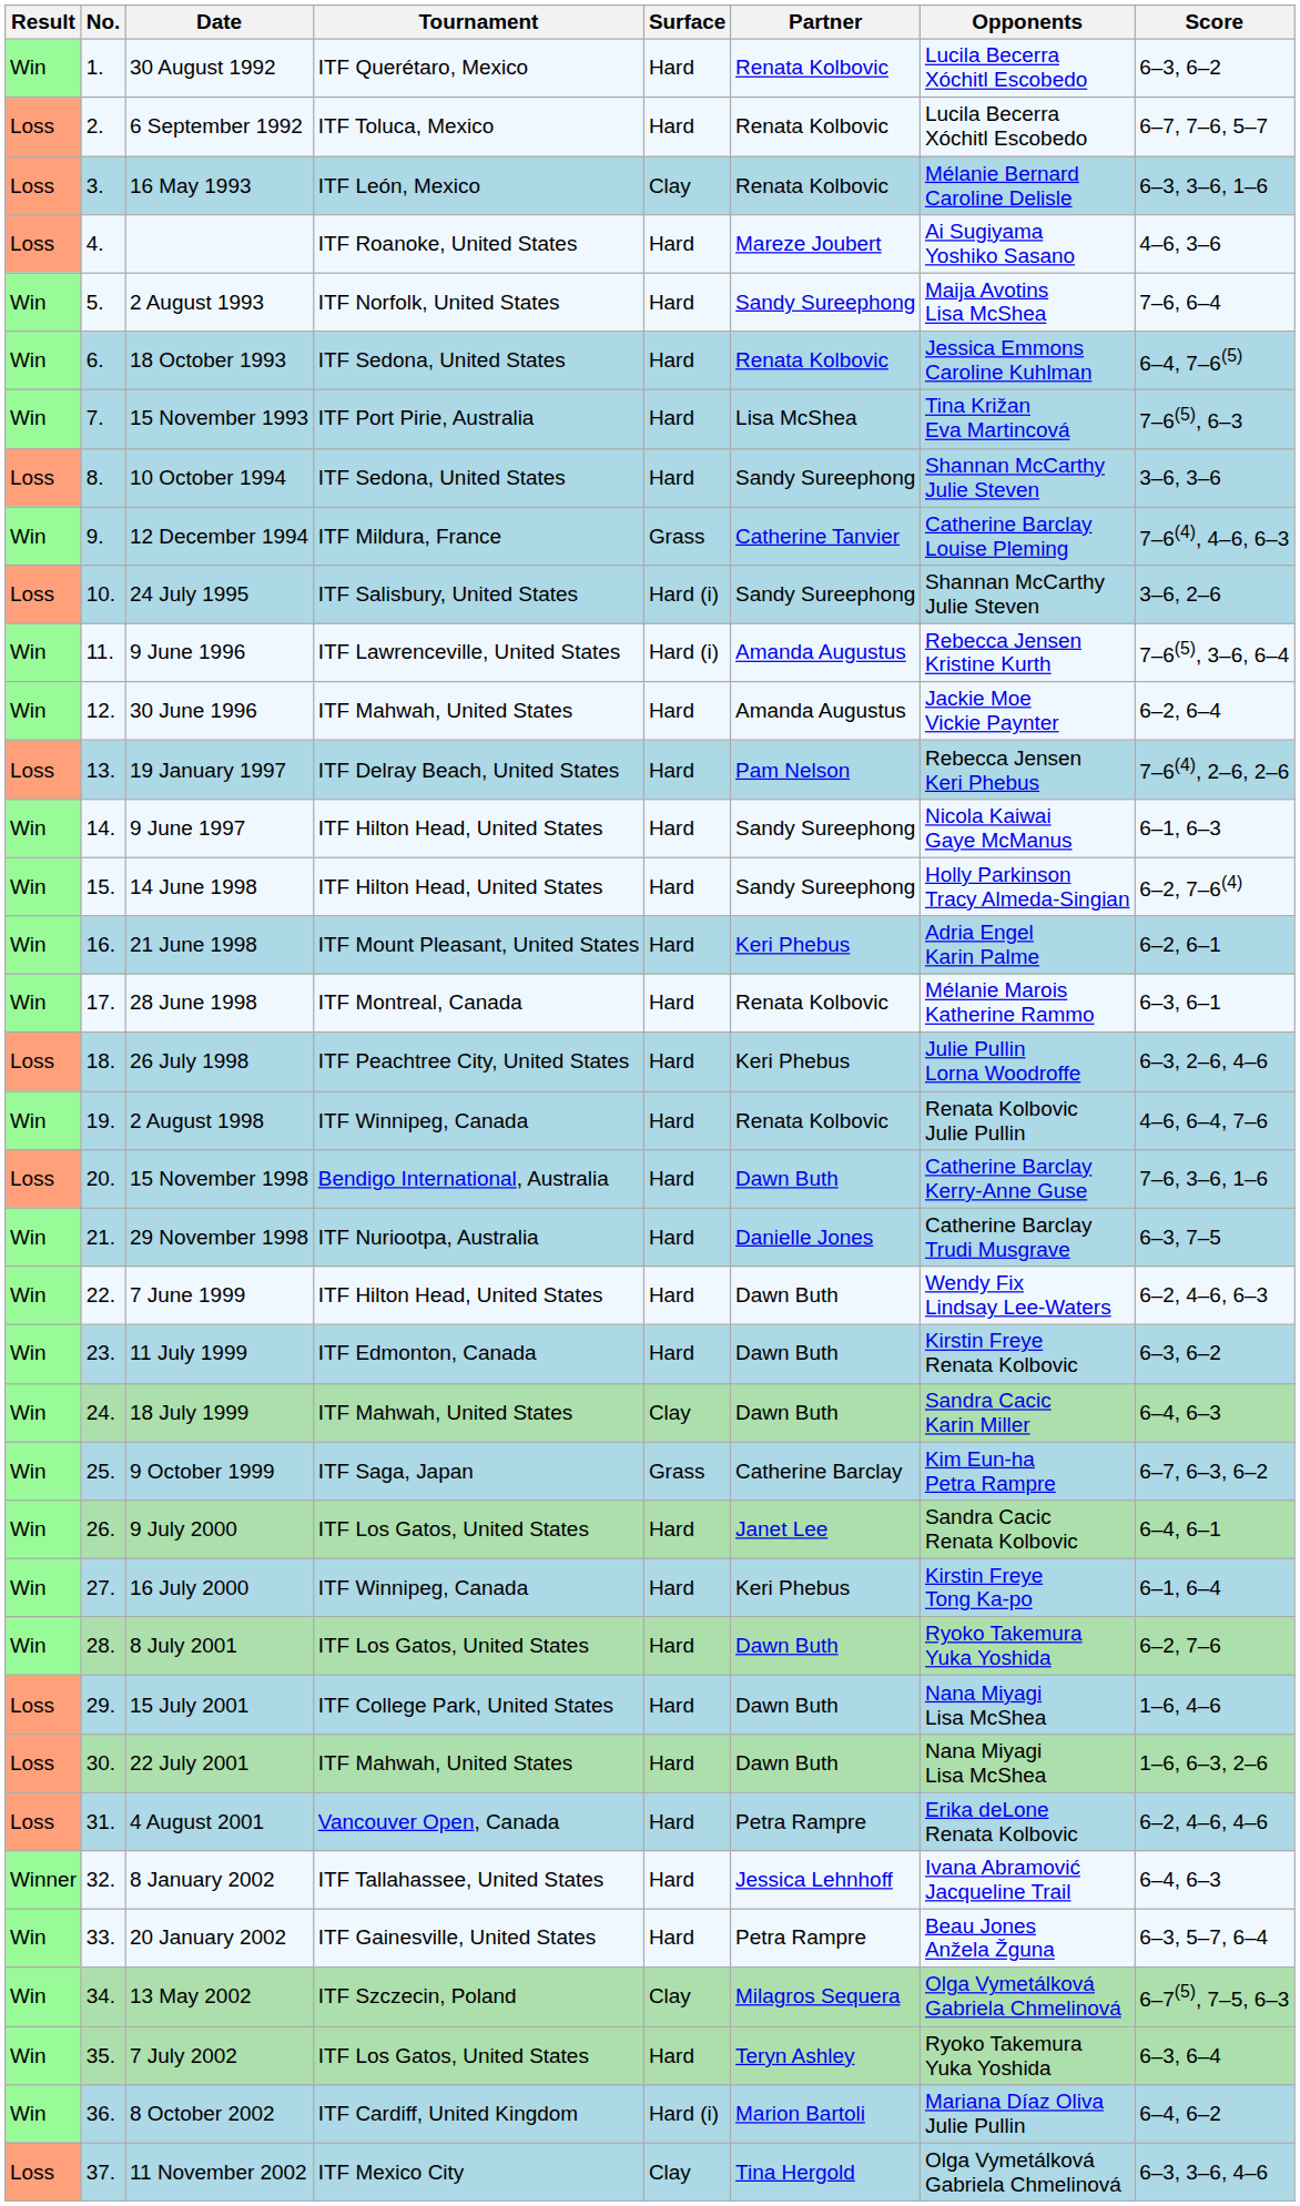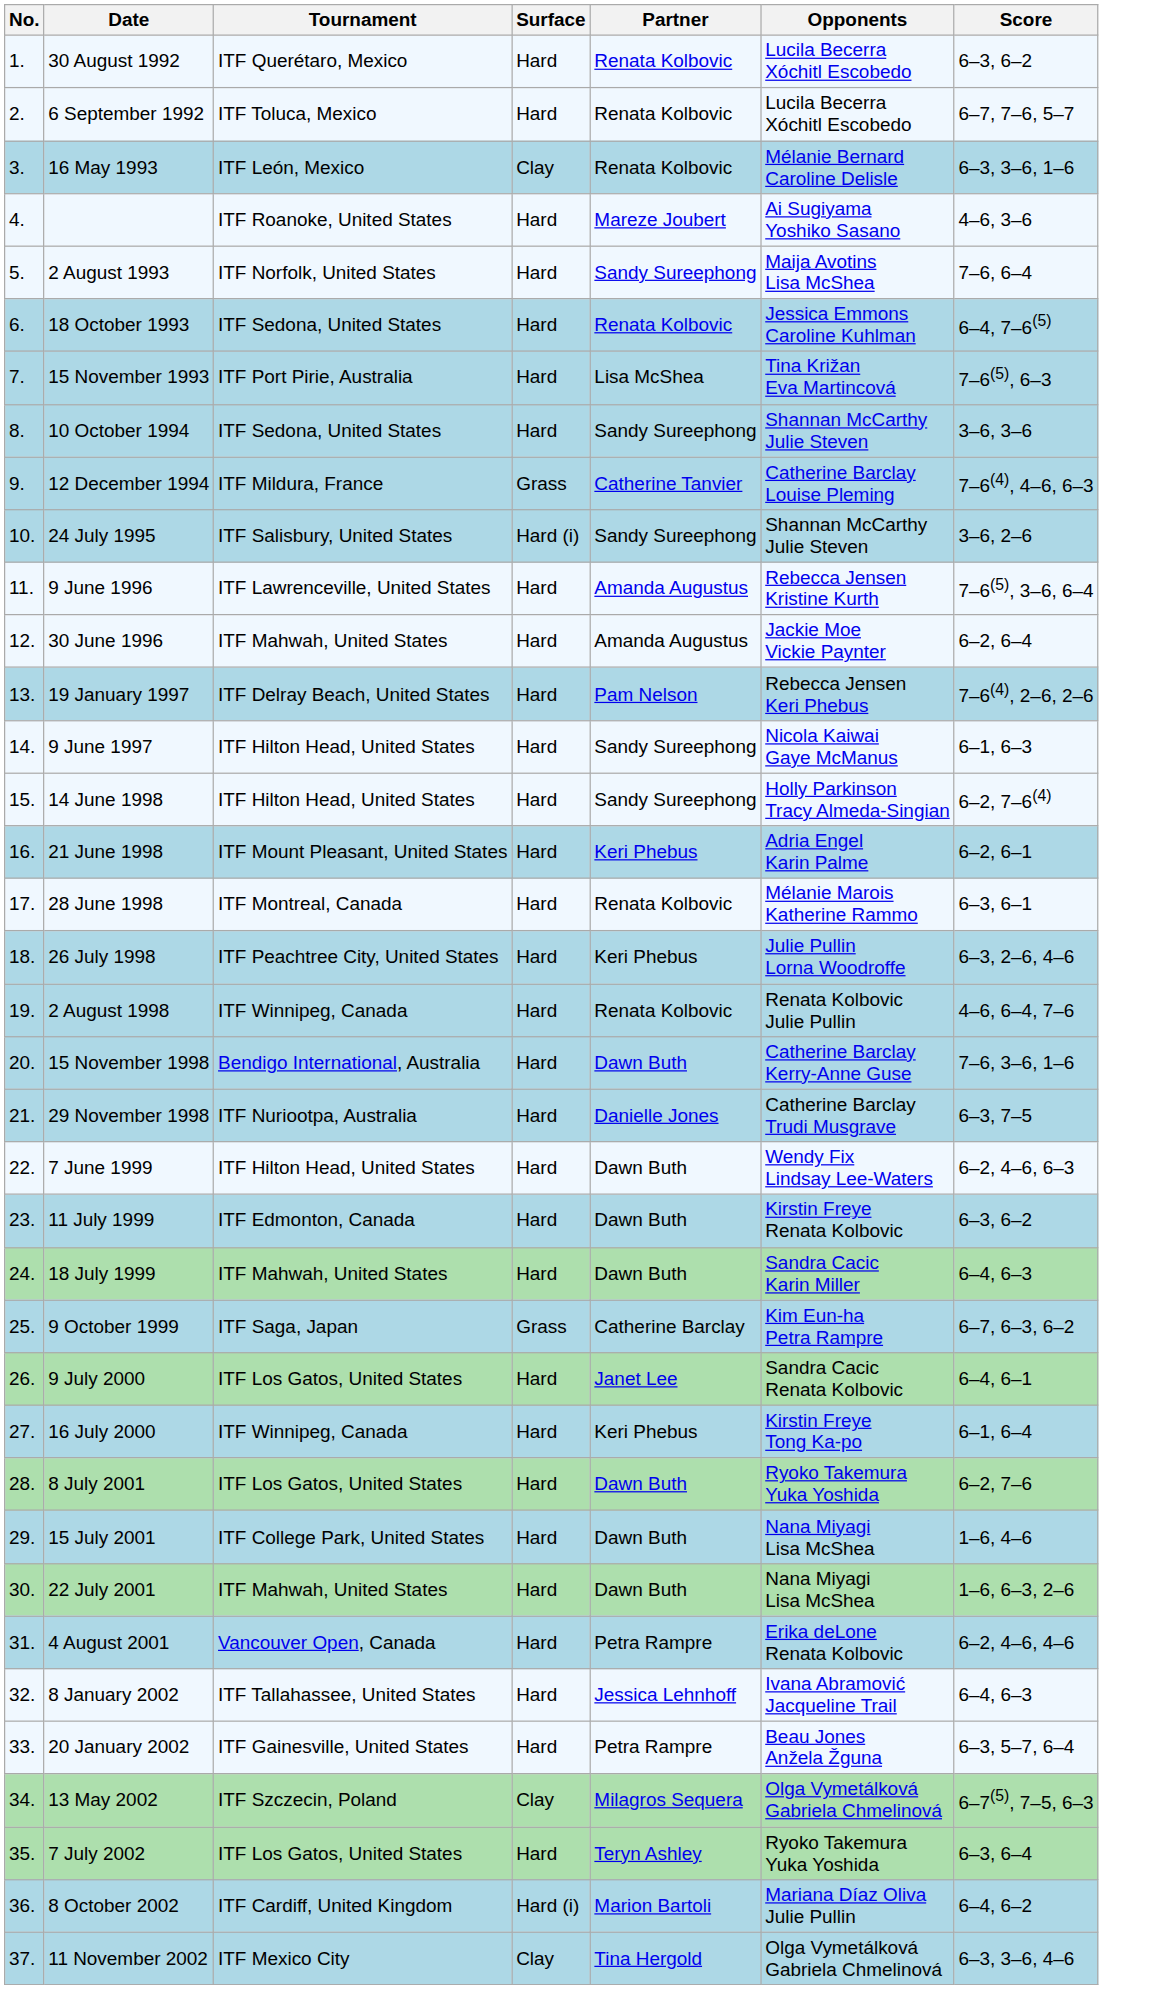- column: Result | Win | Loss | Loss | Loss | Win | Win | Win | Loss | Win | Loss | Win | Win | Loss | Win | Win | Win | Win | Loss | Win | Loss | Win | Win | Win | Win | Win | Win | Win | Win | Loss | Loss | Loss | Winner | Win | Win | Win | Win | Loss
9 June 1996 | Surface: Hard (i) -> Hard
18 July 1999 | Surface: Clay -> Hard
